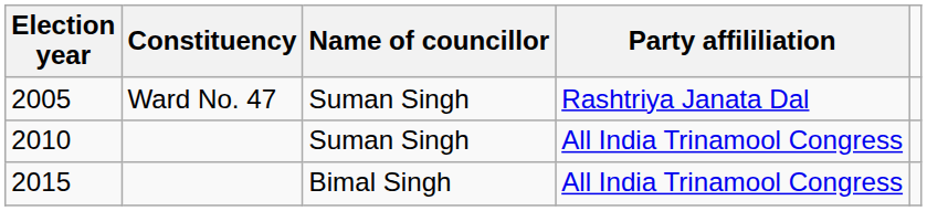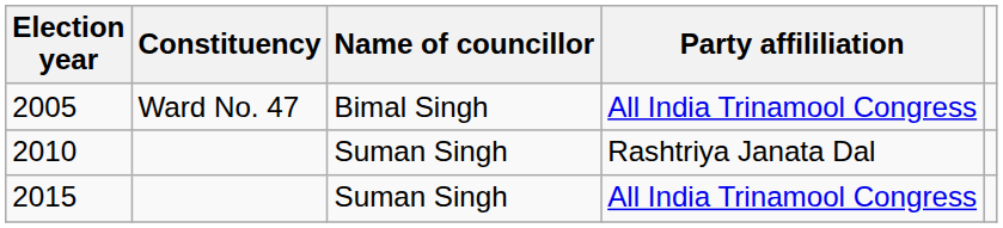2005 | Name of councillor: Suman Singh -> Bimal Singh
2005 | Party affililiation: Rashtriya Janata Dal -> All India Trinamool Congress
2010 | Party affililiation: All India Trinamool Congress -> Rashtriya Janata Dal
2015 | Name of councillor: Bimal Singh -> Suman Singh
